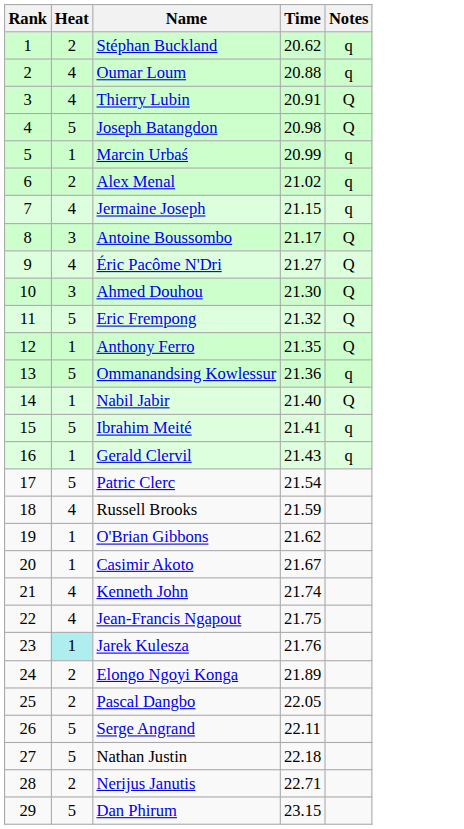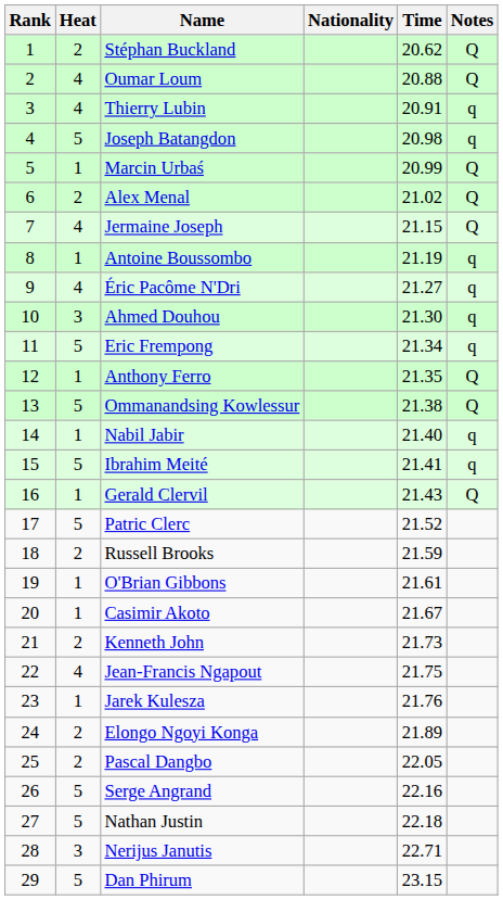+ column: Nationality
Stéphan Buckland | Notes: q -> Q
Oumar Loum | Notes: q -> Q
Thierry Lubin | Notes: Q -> q
Joseph Batangdon | Notes: Q -> q
Marcin Urbaś | Notes: q -> Q
Alex Menal | Notes: q -> Q
Jermaine Joseph | Notes: q -> Q
Antoine Boussombo | Heat: 3 -> 1
Antoine Boussombo | Time: 21.17 -> 21.19
Antoine Boussombo | Notes: Q -> q
Éric Pacôme N'Dri | Notes: Q -> q
Ahmed Douhou | Notes: Q -> q
Eric Frempong | Time: 21.32 -> 21.34
Eric Frempong | Notes: Q -> q
Ommanandsing Kowlessur | Time: 21.36 -> 21.38
Ommanandsing Kowlessur | Notes: q -> Q
Nabil Jabir | Notes: Q -> q
Gerald Clervil | Notes: q -> Q
Patric Clerc | Time: 21.54 -> 21.52
Russell Brooks | Heat: 4 -> 2
O'Brian Gibbons | Time: 21.62 -> 21.61
Kenneth John | Heat: 4 -> 2
Kenneth John | Time: 21.74 -> 21.73
Jarek Kulesza | Heat: paleturquoise background -> no background
Serge Angrand | Time: 22.11 -> 22.16
Nerijus Janutis | Heat: 2 -> 3
